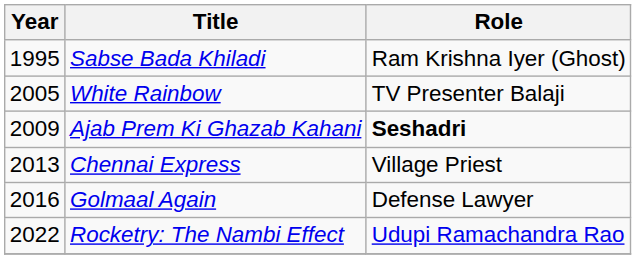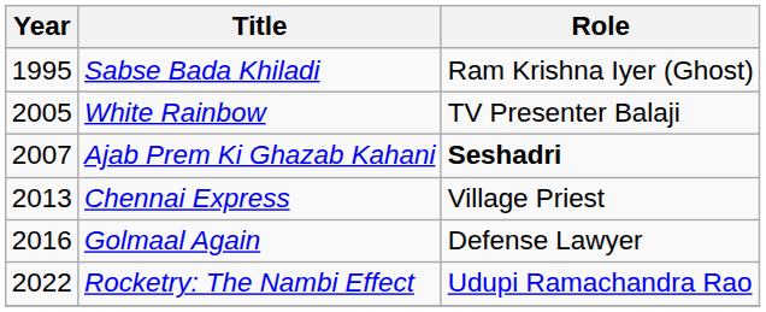Ajab Prem Ki Ghazab Kahani | Year: 2009 -> 2007
